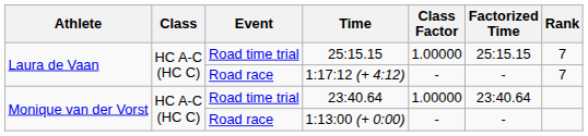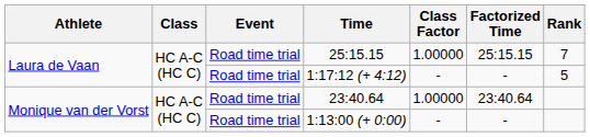1:17:12 (+ 4:12) | Event: Road race -> Road time trial
1:17:12 (+ 4:12) | Rank: 7 -> 5
1:13:00 (+ 0:00) | Event: Road race -> Road time trial
